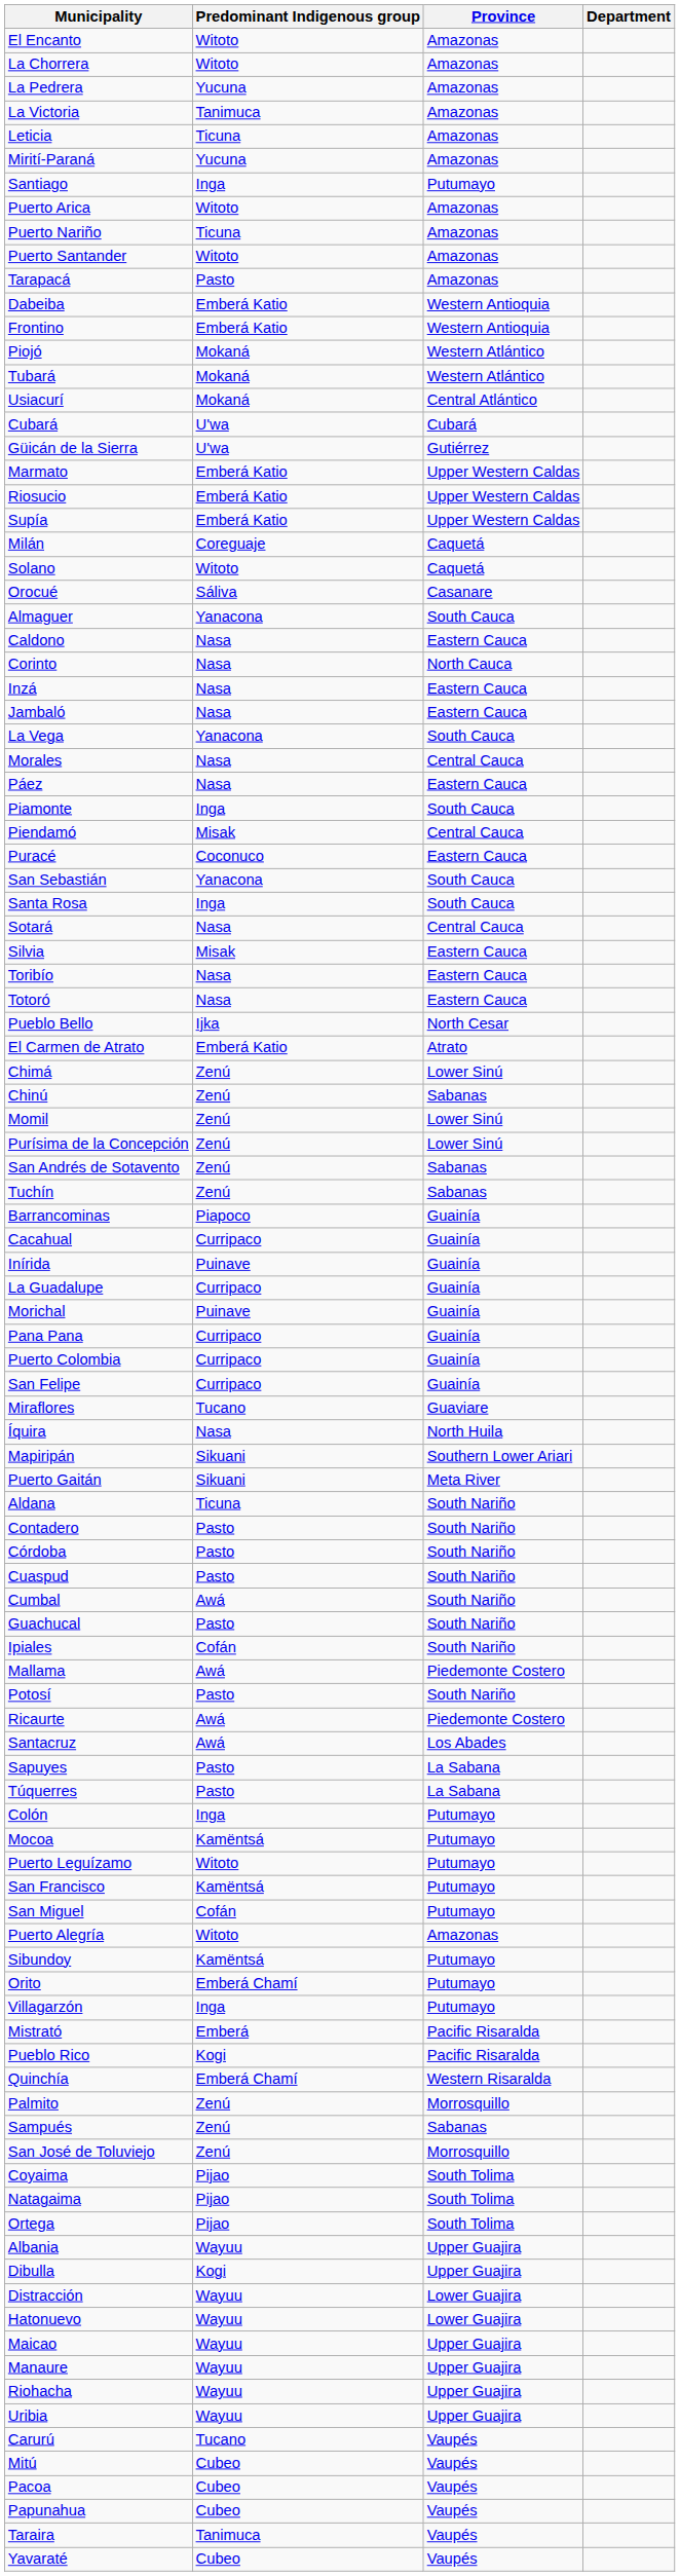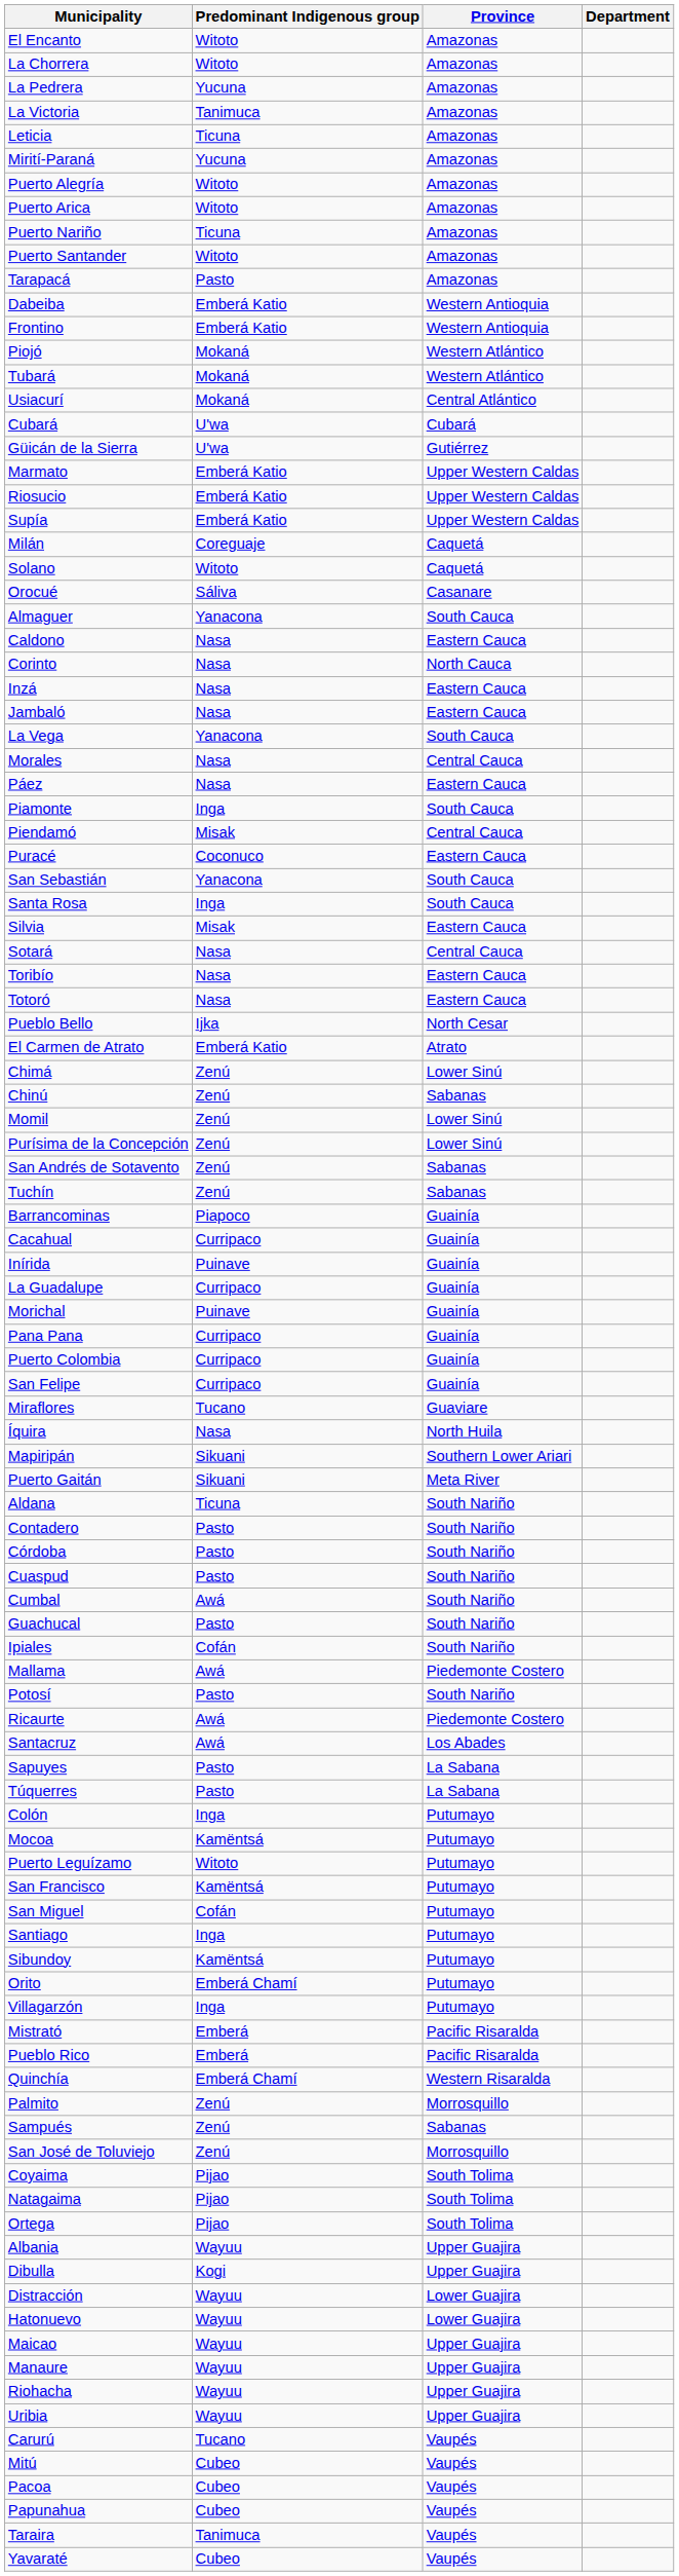rows swapped: Puerto Alegría <-> Santiago
rows swapped: Silvia <-> Sotará
Pueblo Rico | Predominant Indigenous group: Kogi -> Emberá
